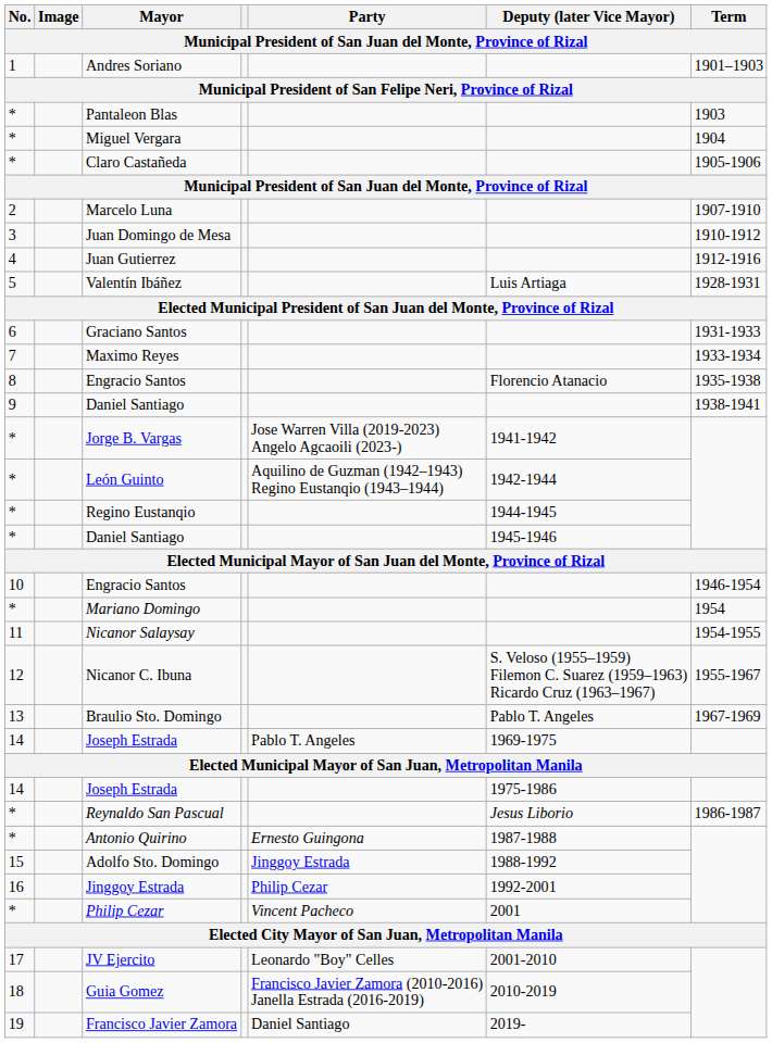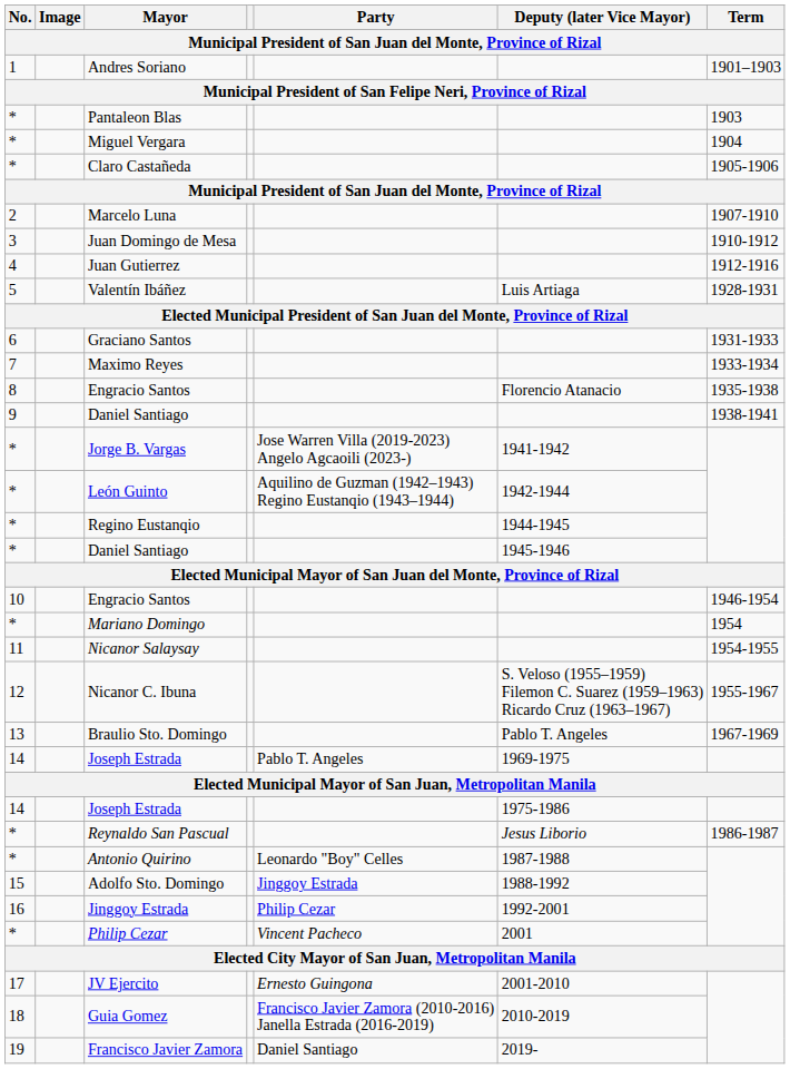Antonio Quirino | column 5: Ernesto Guingona -> Leonardo "Boy" Celles
JV Ejercito | column 5: Leonardo "Boy" Celles -> Ernesto Guingona
